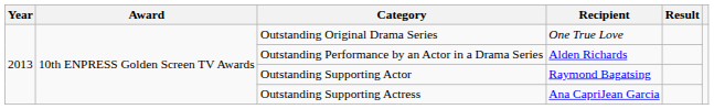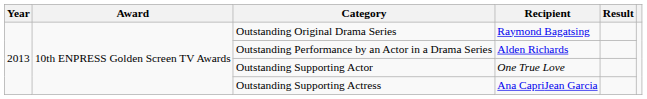Outstanding Original Drama Series | Recipient: One True Love -> Raymond Bagatsing
Outstanding Supporting Actor | Recipient: Raymond Bagatsing -> One True Love
